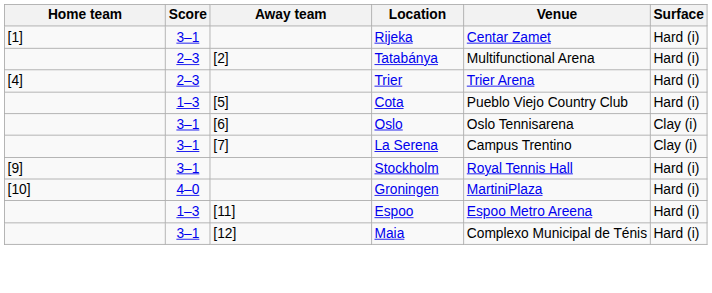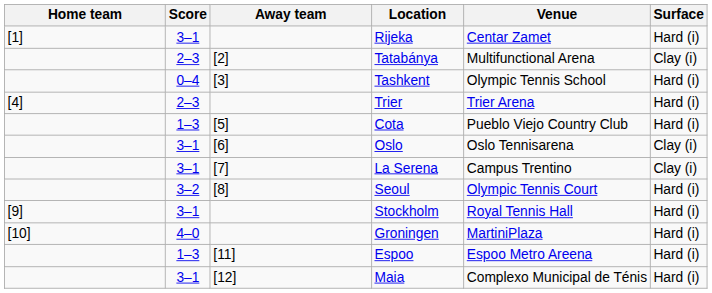Tatabánya | Surface: Hard (i) -> Clay (i)
+ row: 0–4 | [3] | Tashkent | Olympic Tennis School | Hard (i)
+ row: 3–2 | [8] | Seoul | Olympic Tennis Court | Hard (i)
